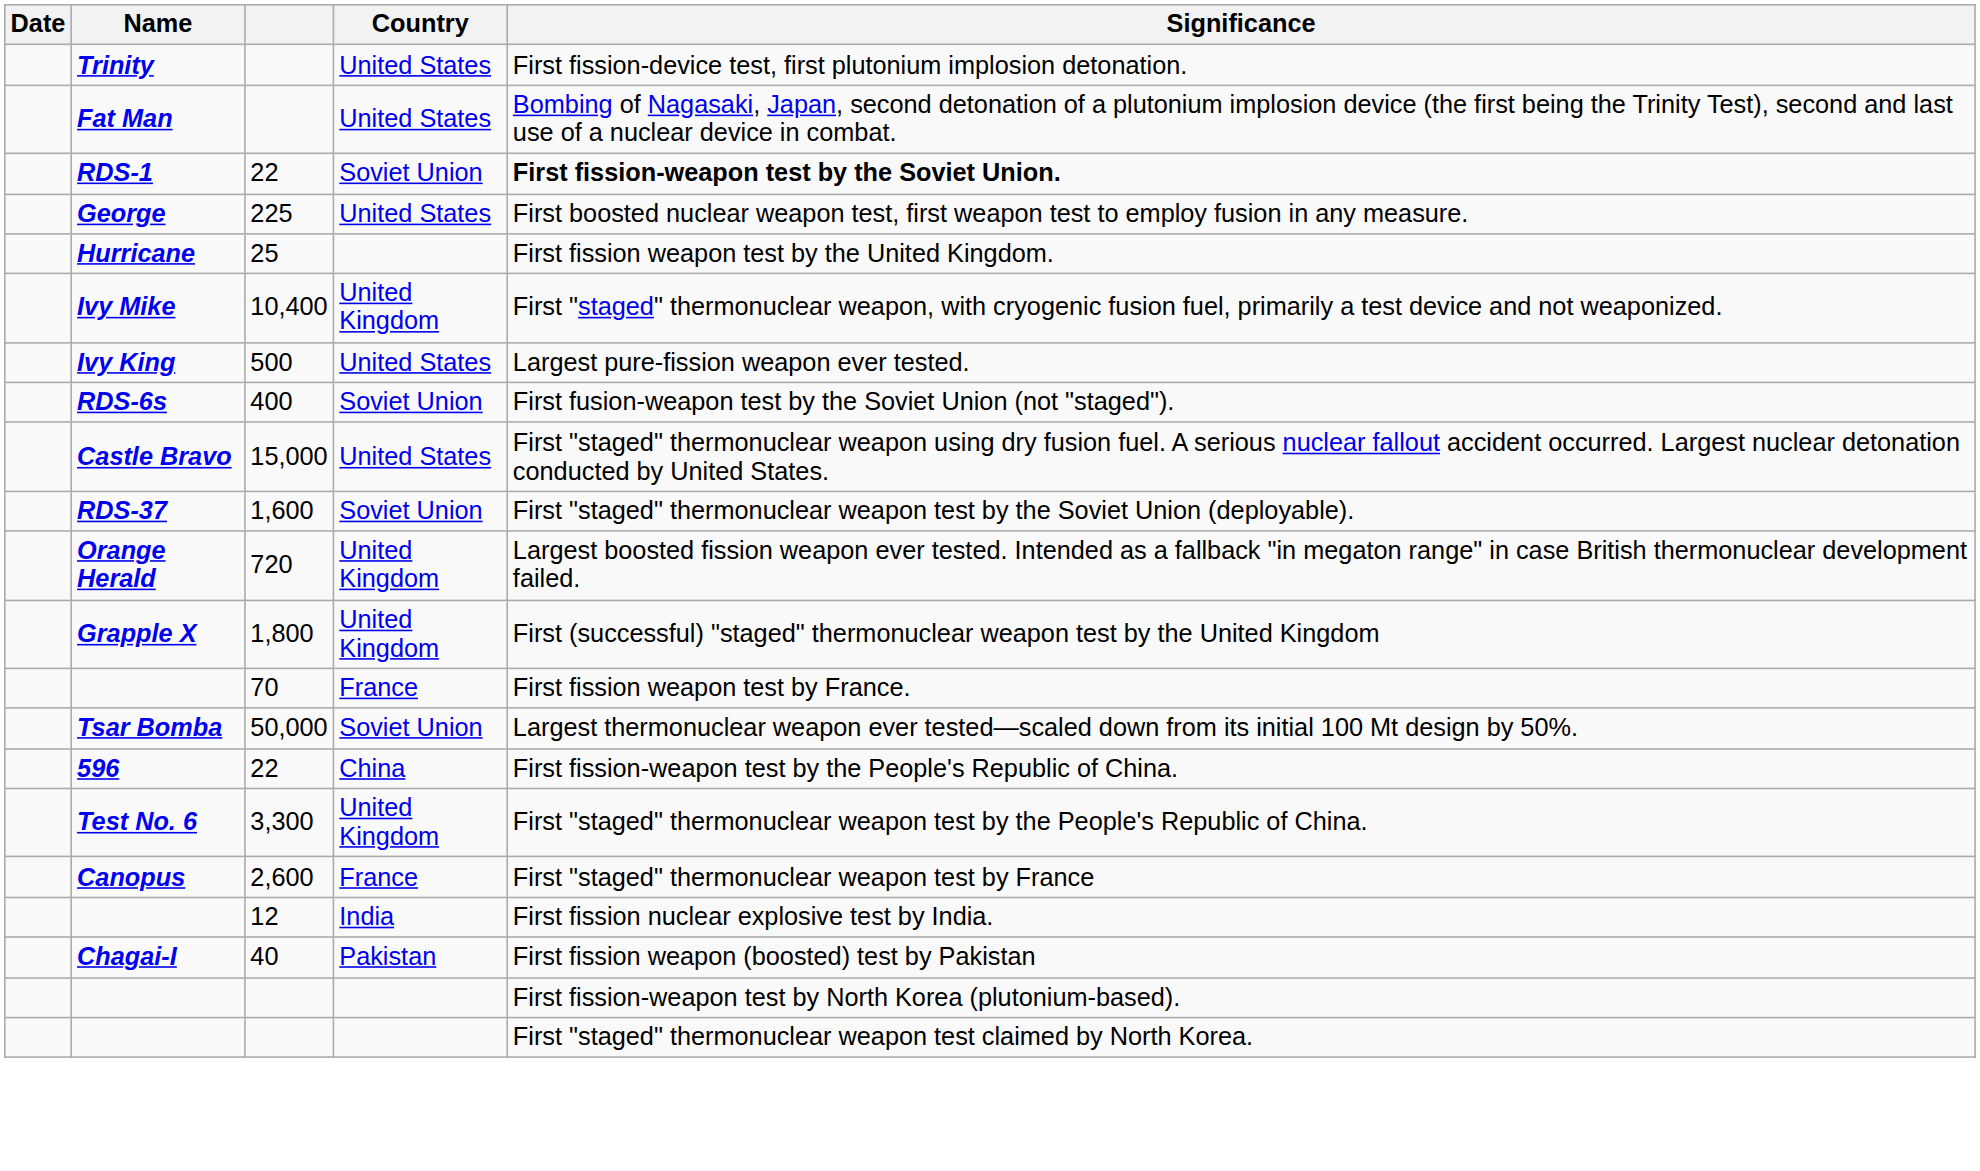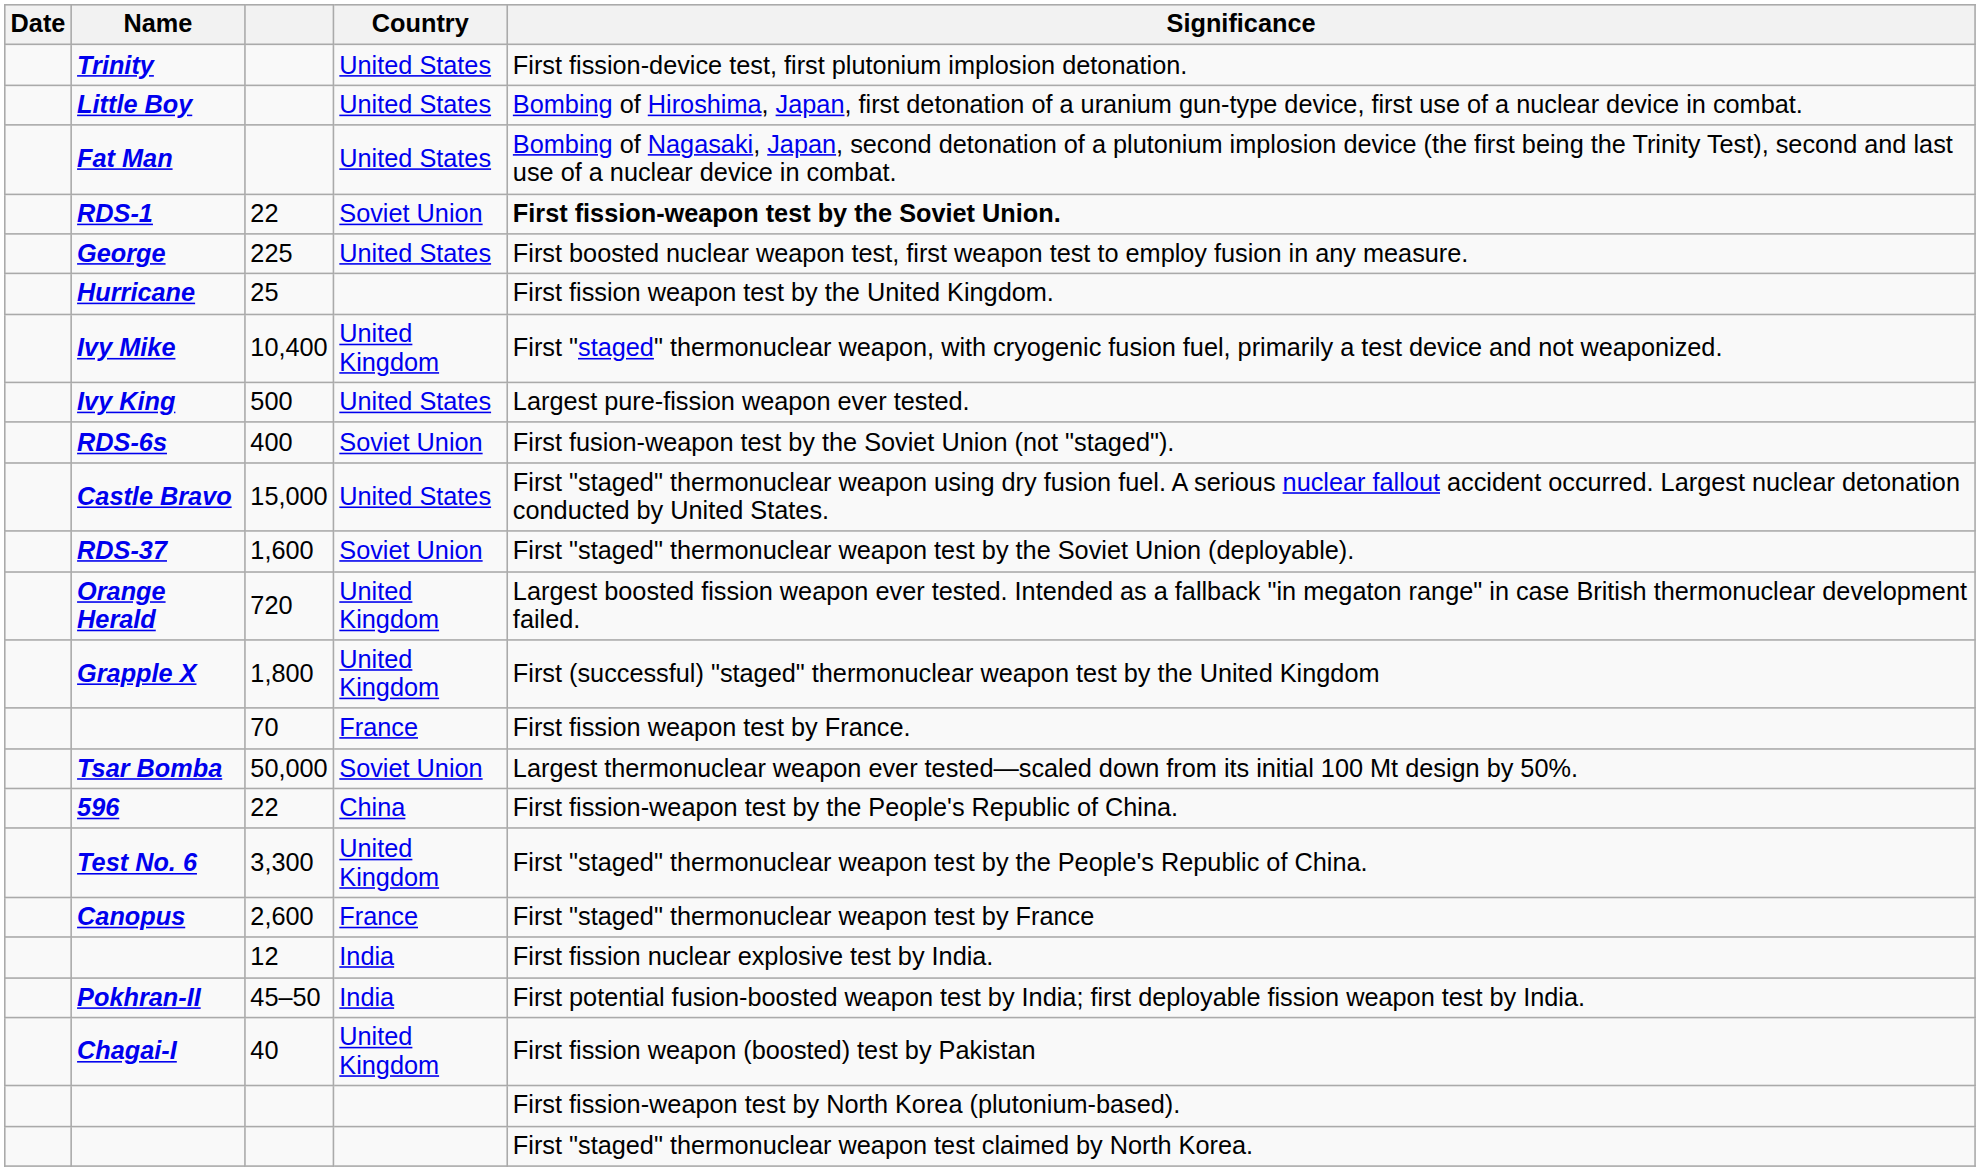+ row: Little Boy | United States | Bombing of Hiroshima, Japan, first detonation of a uranium gun-type device, first use of a nuclear device in combat.
+ row: Pokhran-II | 45–50 | India | First potential fusion-boosted weapon test by India; first deployable fission weapon test by India.
Chagai-I | Country: Pakistan -> United Kingdom
